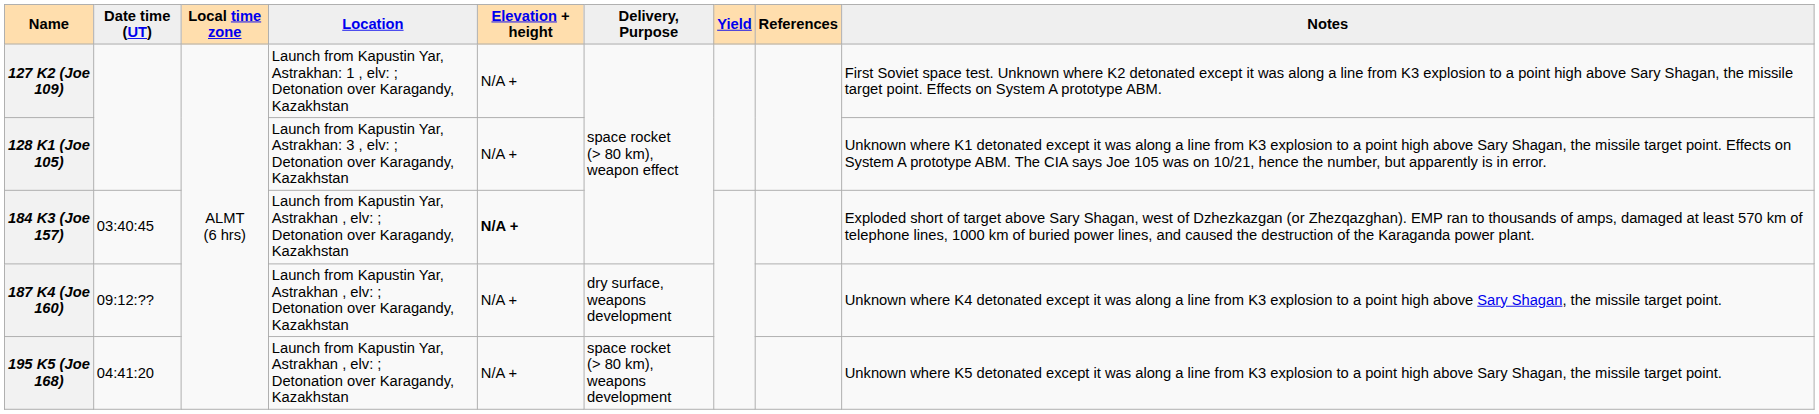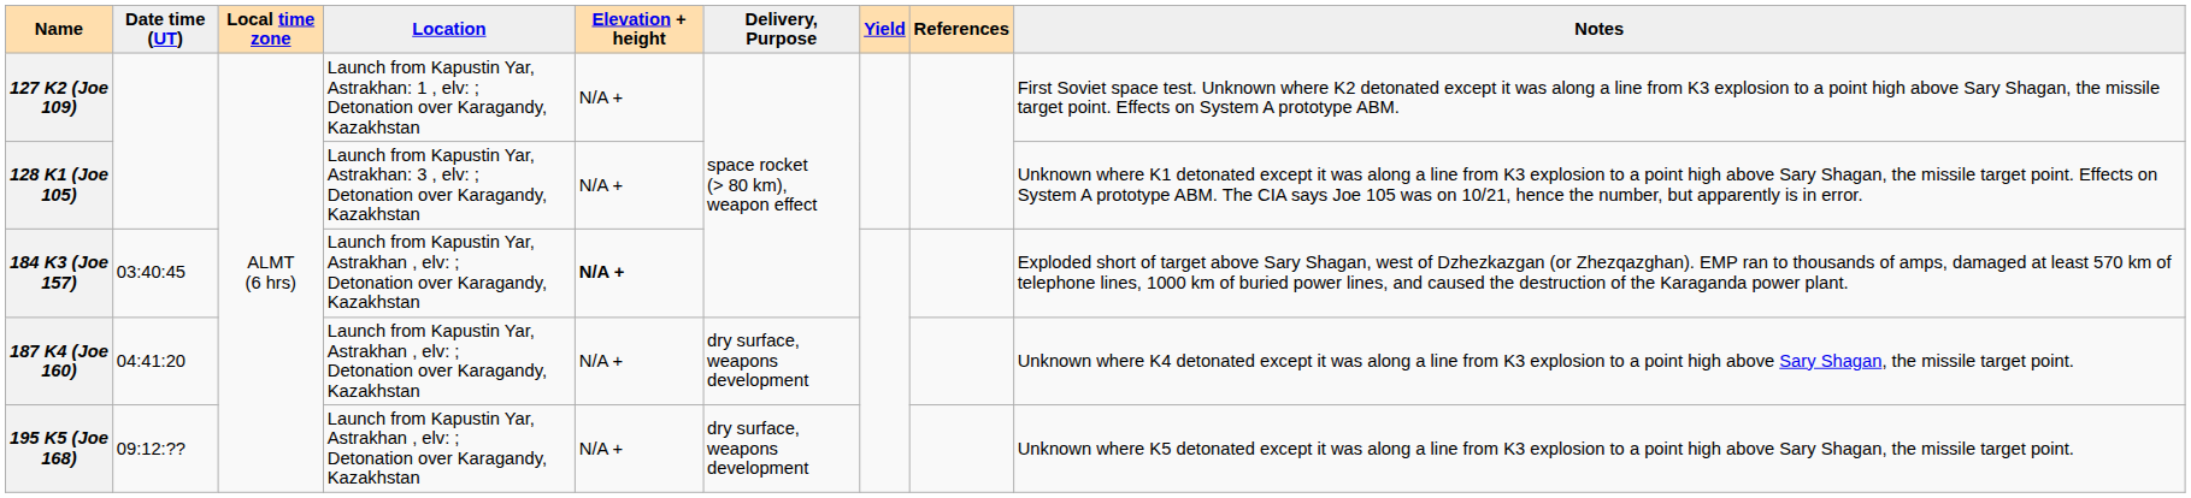187 K4 (Joe 160) | Date time (UT): 09:12:?? -> 04:41:20
195 K5 (Joe 168) | Date time (UT): 04:41:20 -> 09:12:??
195 K5 (Joe 168) | Delivery, Purpose: space rocket (> 80 km), weapons development -> dry surface, weapons development
